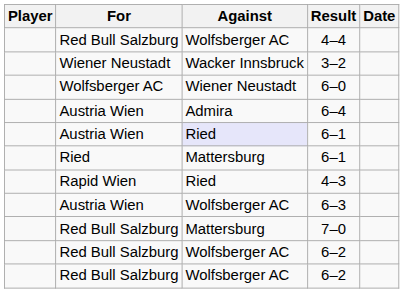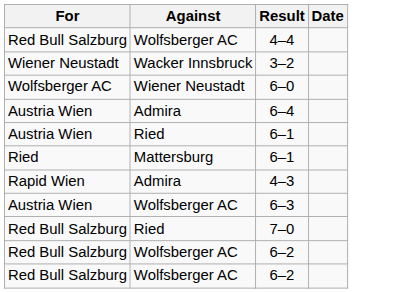- column: Player
Austria Wien / 6–1 | Against: lavender background -> no background
4–3 | Against: Ried -> Admira
7–0 | Against: Mattersburg -> Ried
